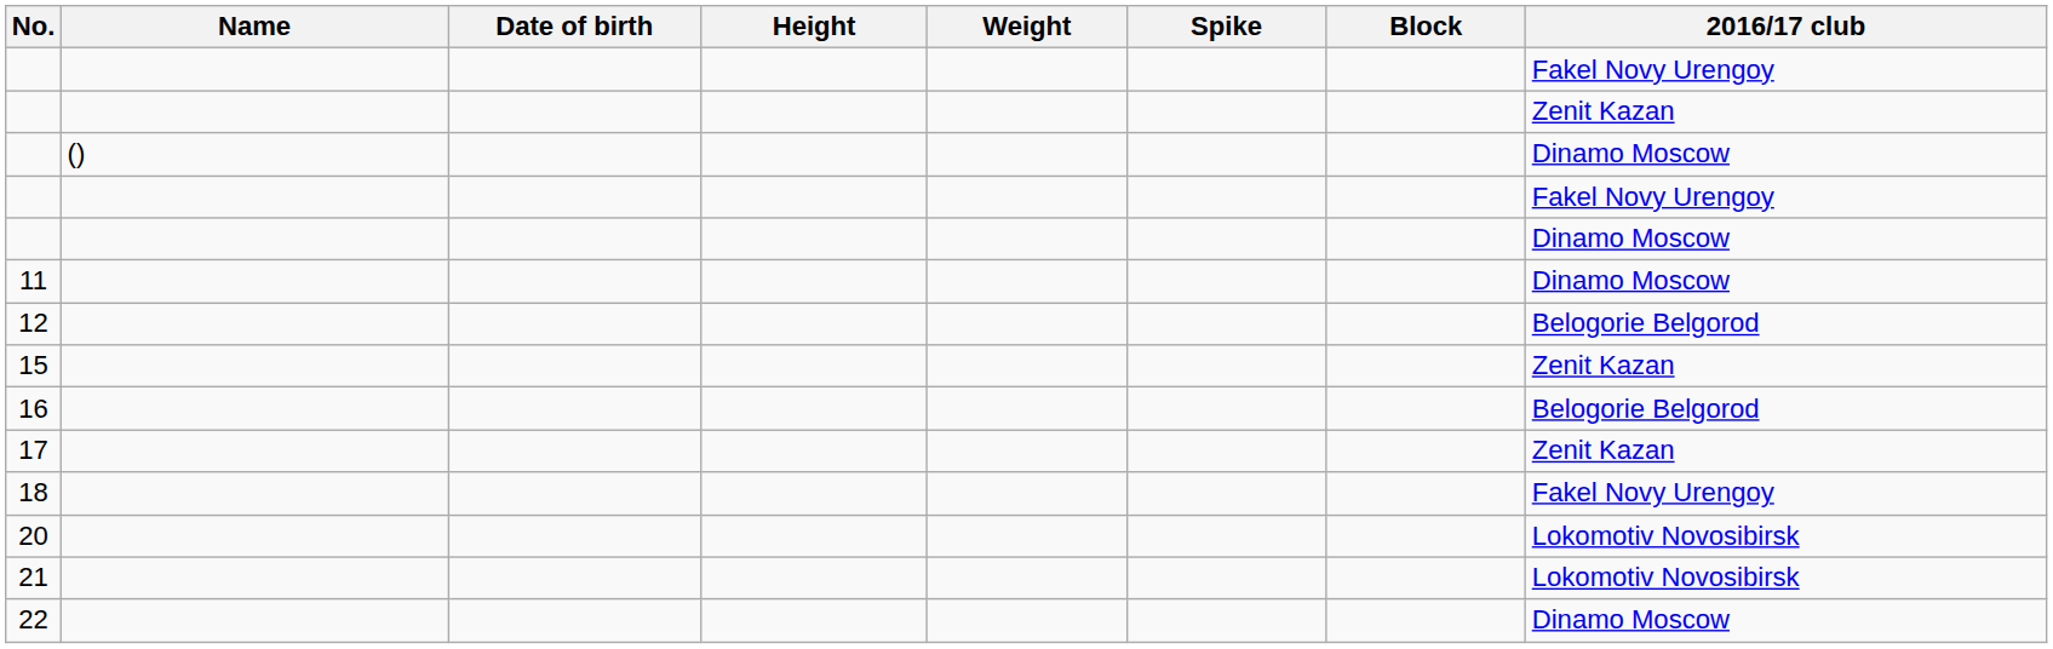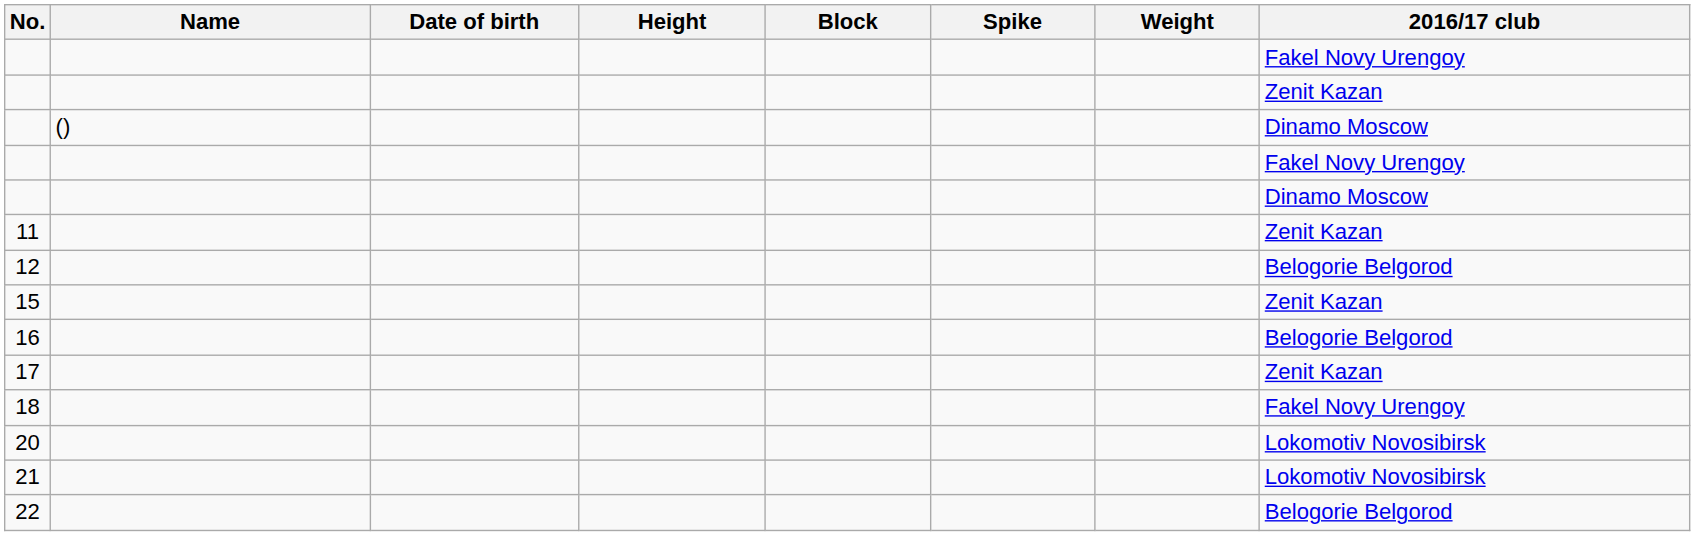columns swapped: Weight <-> Block
11 | 2016/17 club: Dinamo Moscow -> Zenit Kazan
22 | 2016/17 club: Dinamo Moscow -> Belogorie Belgorod
